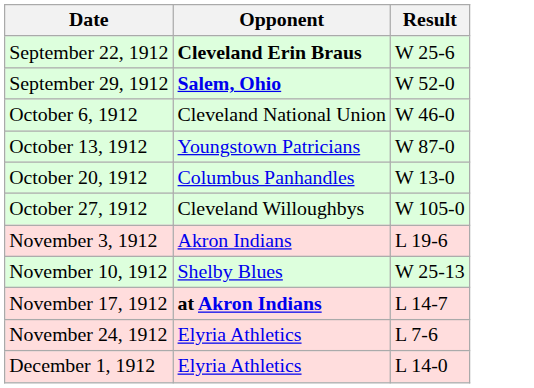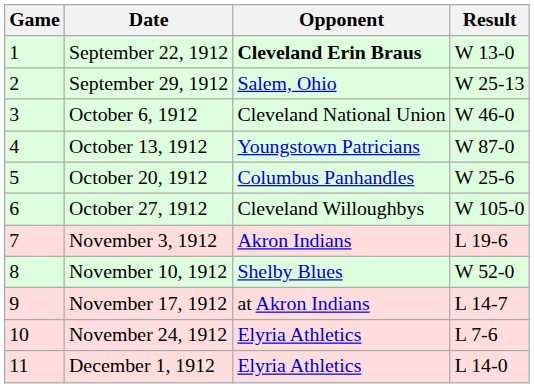+ column: Game | 1 | 2 | 3 | 4 | 5 | 6 | 7 | 8 | 9 | 10 | 11
September 22, 1912 | Result: W 25-6 -> W 13-0
September 29, 1912 | Opponent: bold -> normal
September 29, 1912 | Result: W 52-0 -> W 25-13
October 20, 1912 | Result: W 13-0 -> W 25-6
November 10, 1912 | Result: W 25-13 -> W 52-0
November 17, 1912 | Opponent: bold -> normal
